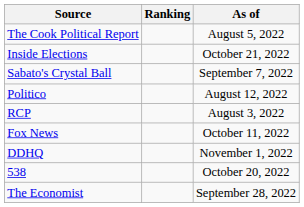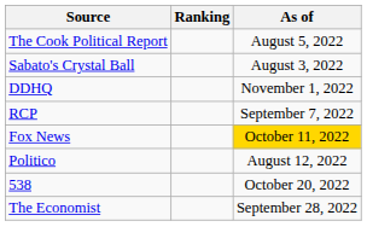- row: Inside Elections | October 21, 2022
Sabato's Crystal Ball | As of: September 7, 2022 -> August 3, 2022
rows swapped: Politico <-> DDHQ
RCP | As of: August 3, 2022 -> September 7, 2022
Fox News | As of: no background -> gold background
